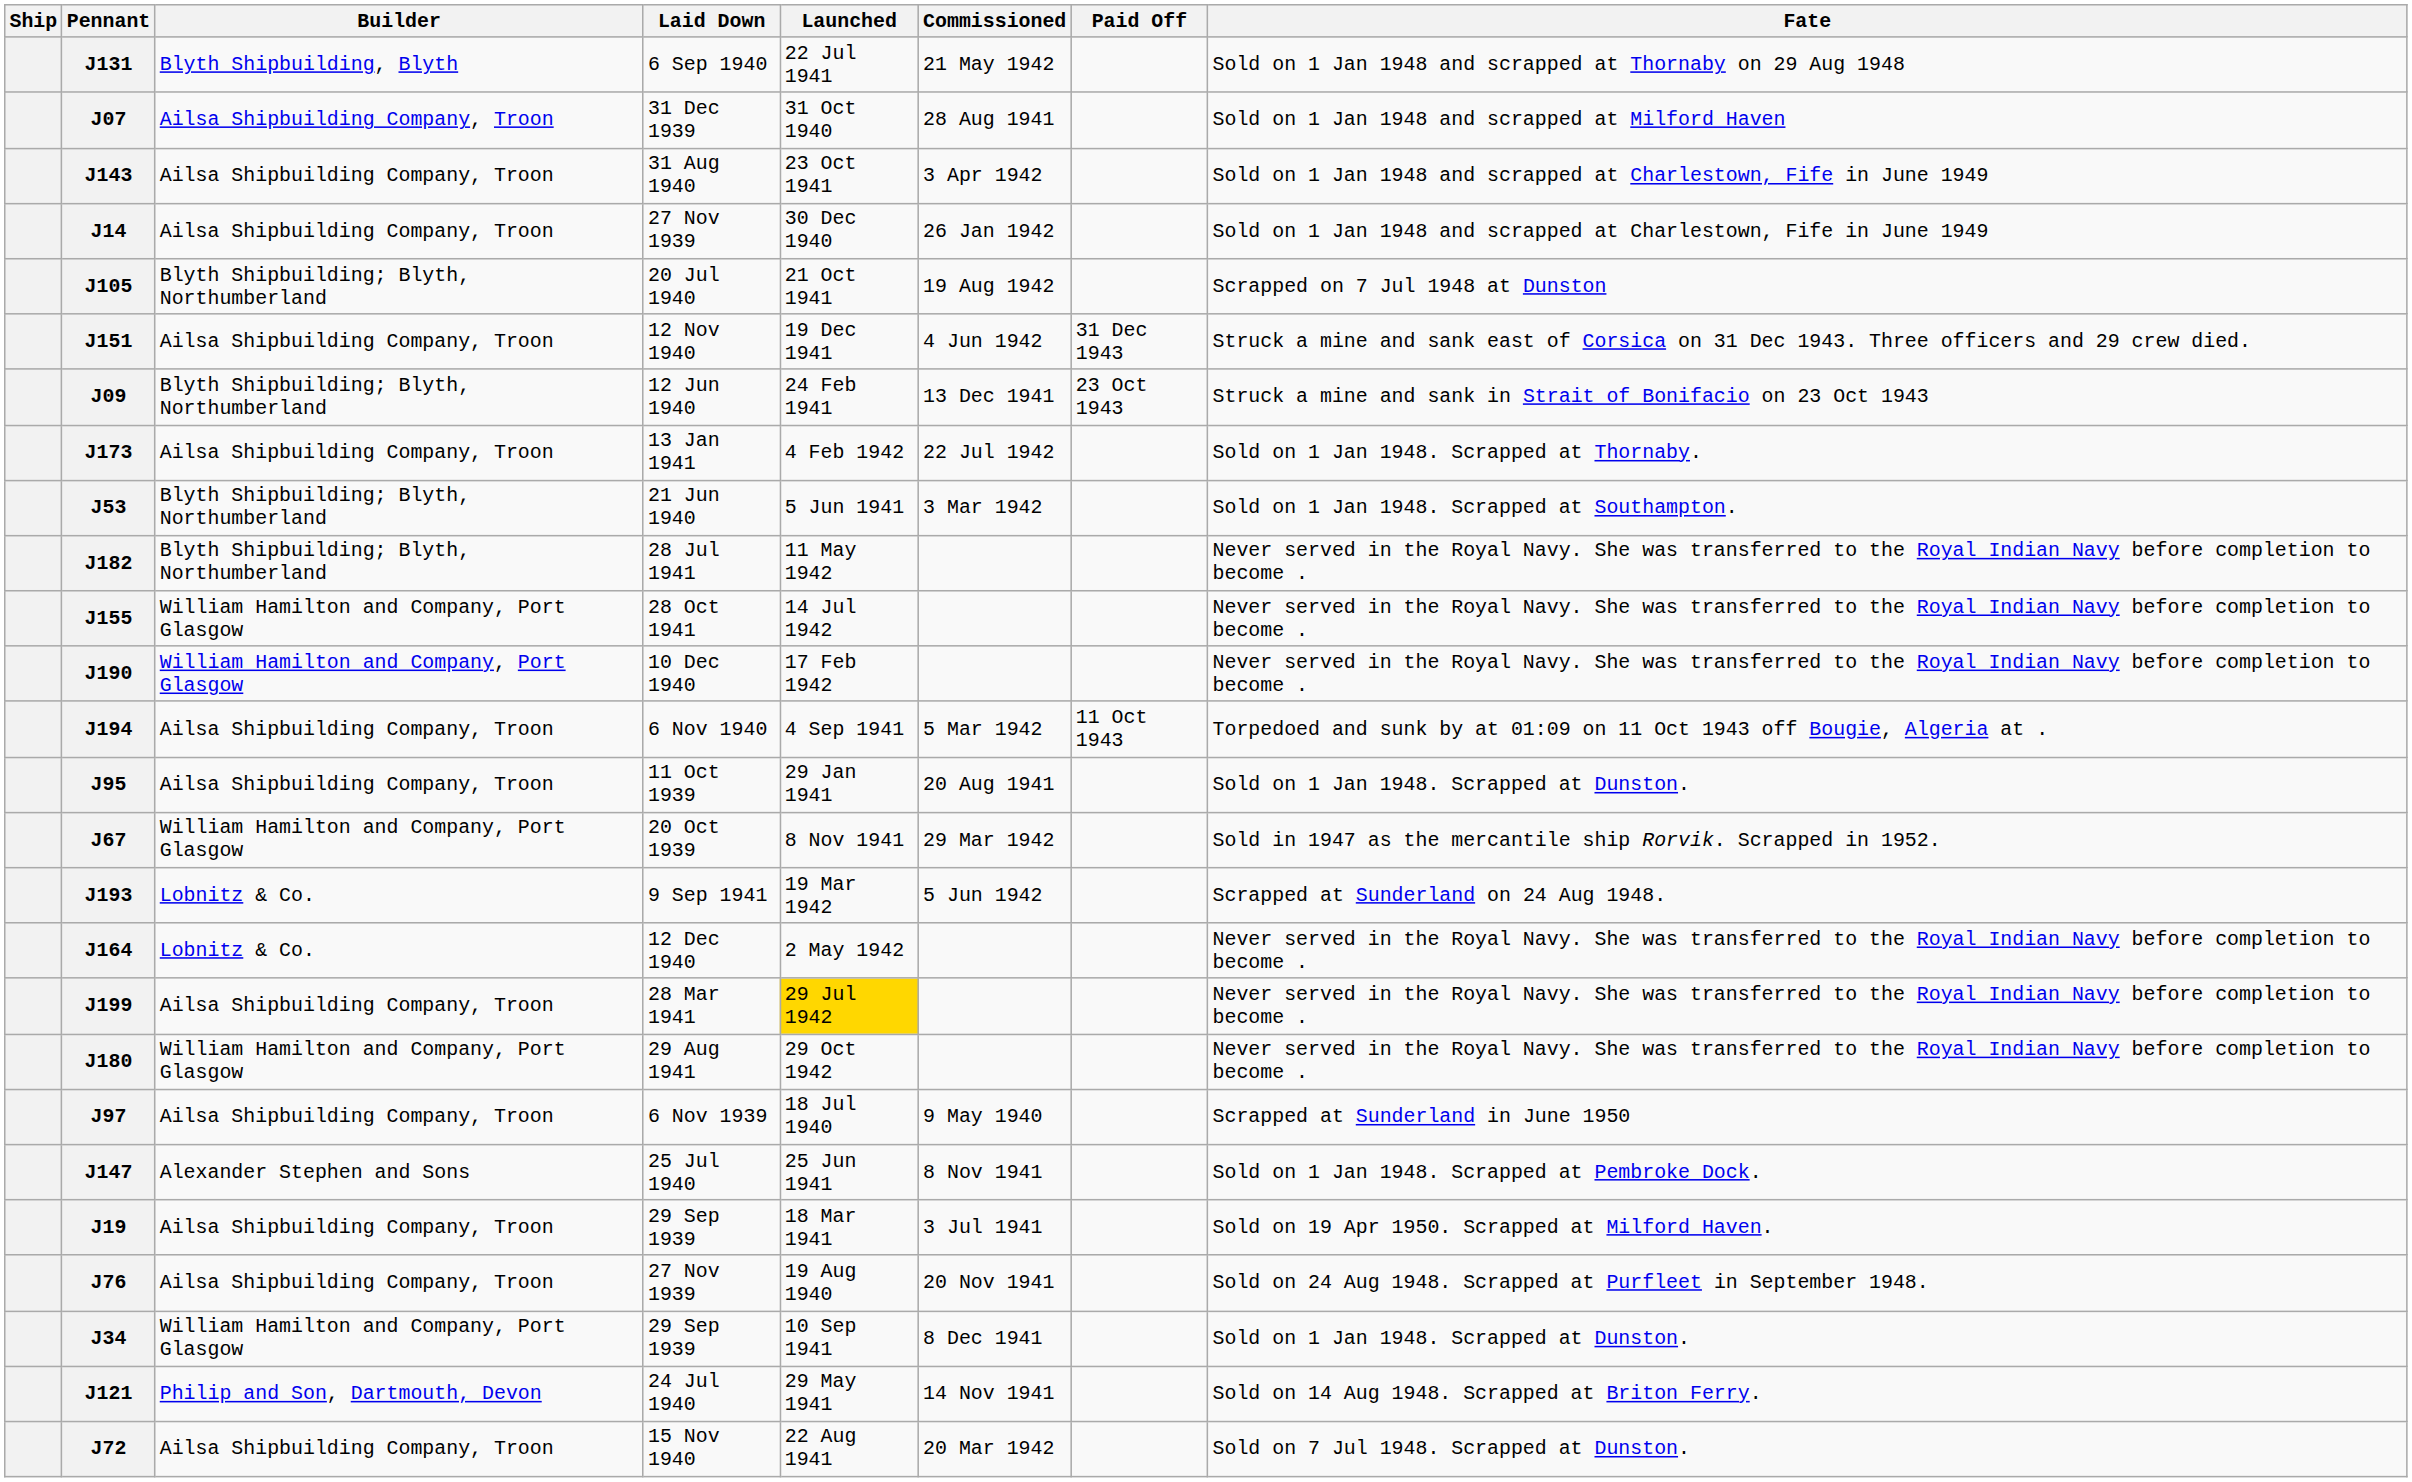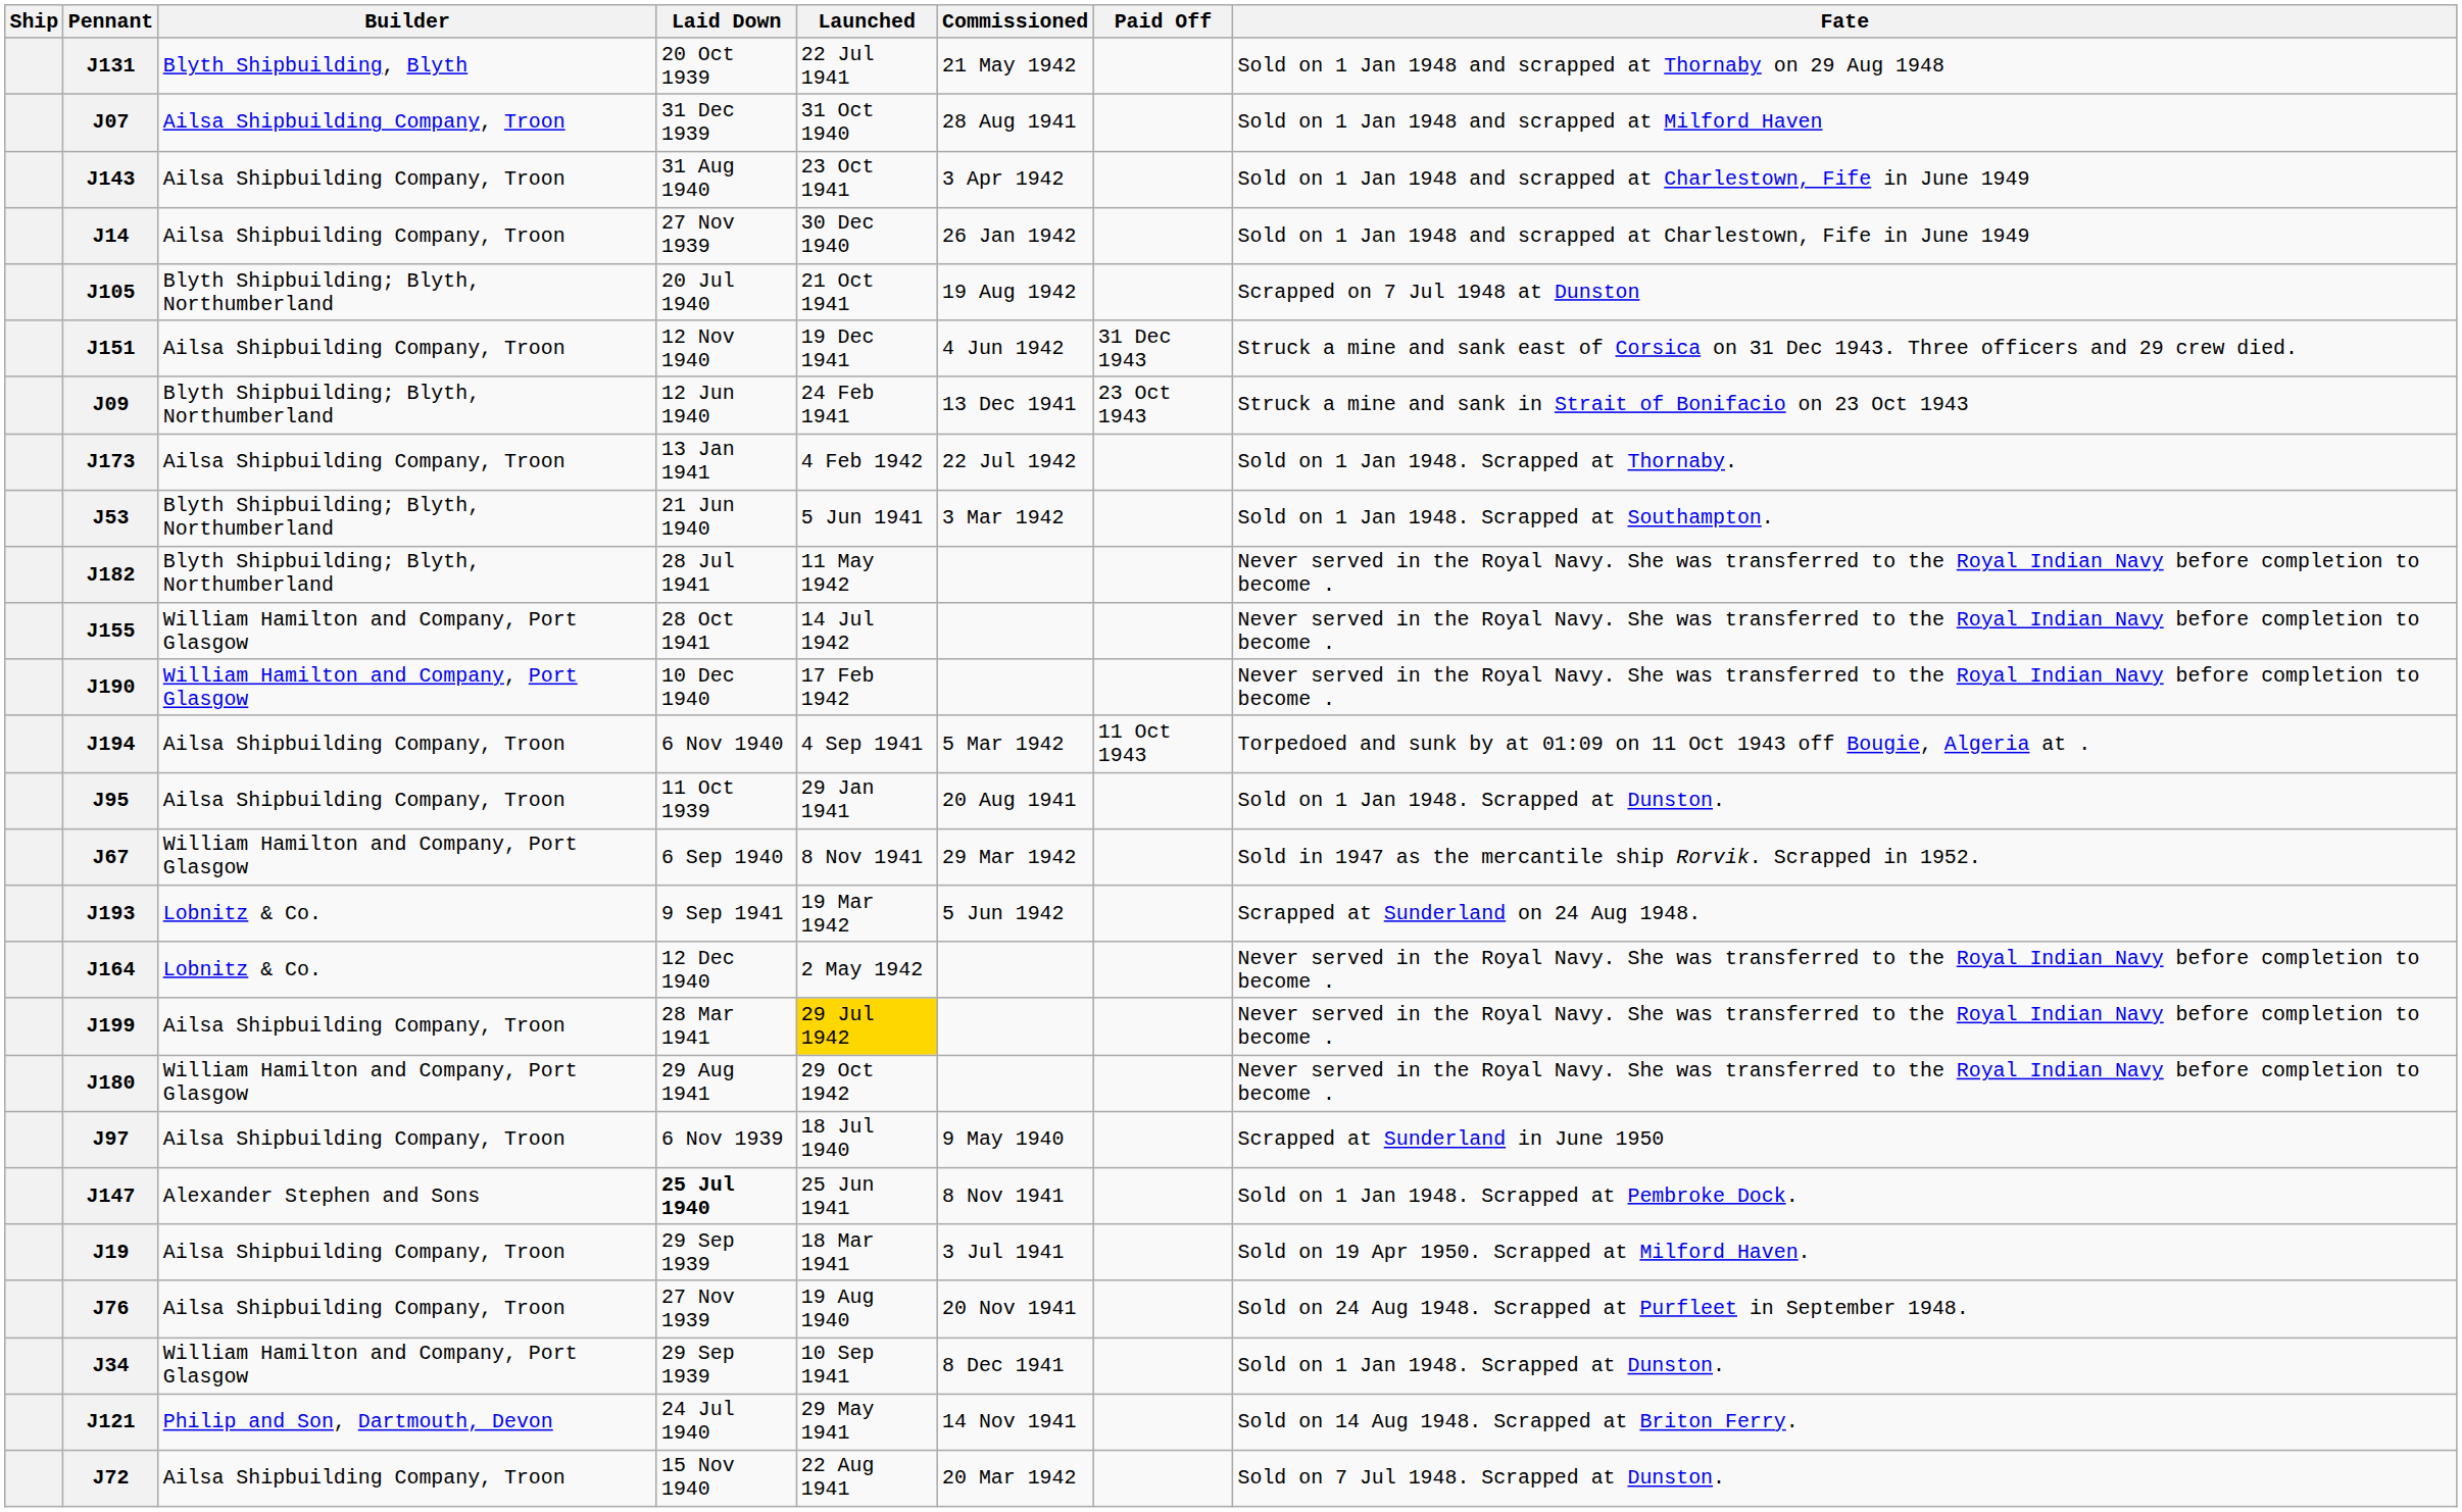J131 | Laid Down: 6 Sep 1940 -> 20 Oct 1939
J67 | Laid Down: 20 Oct 1939 -> 6 Sep 1940
J147 | Laid Down: normal -> bold
